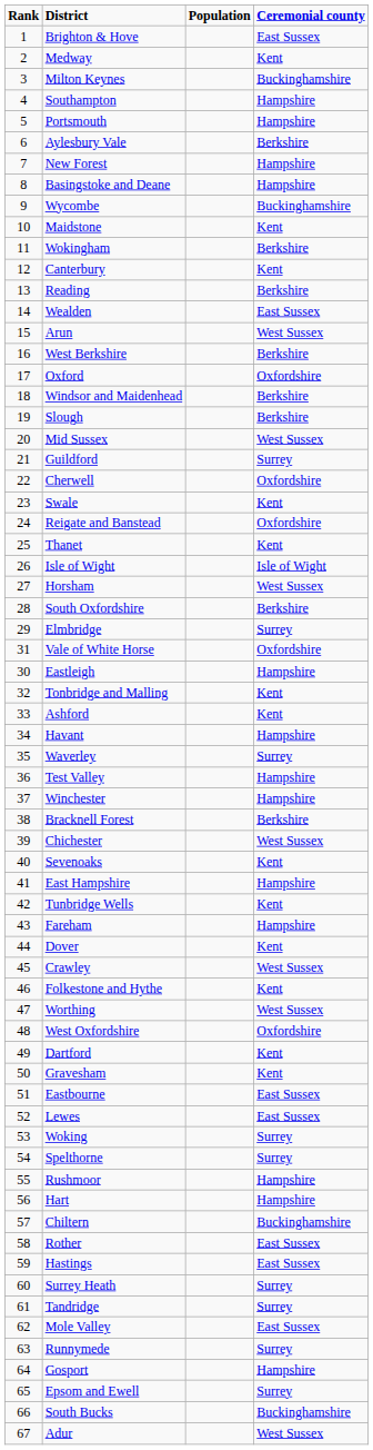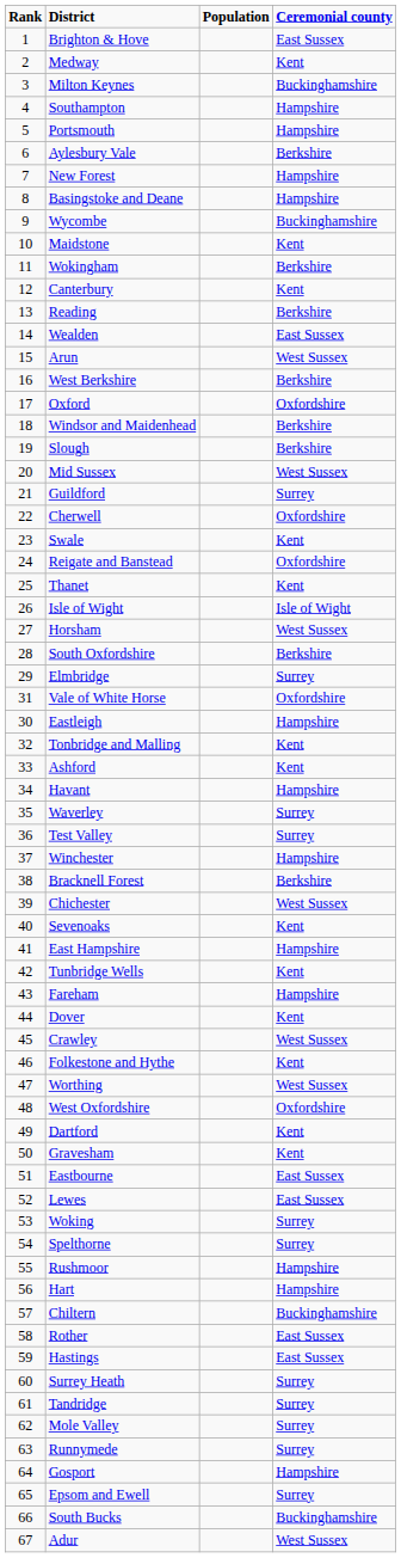Test Valley | Ceremonial county: Hampshire -> Surrey
Mole Valley | Ceremonial county: East Sussex -> Surrey
